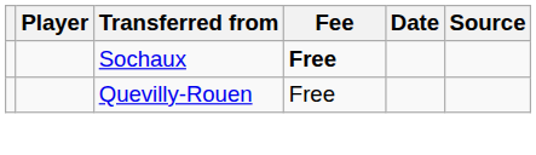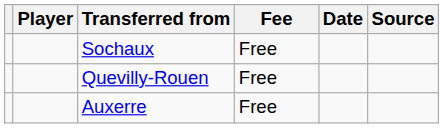Sochaux | Fee: bold -> normal
+ row: Auxerre | Free
